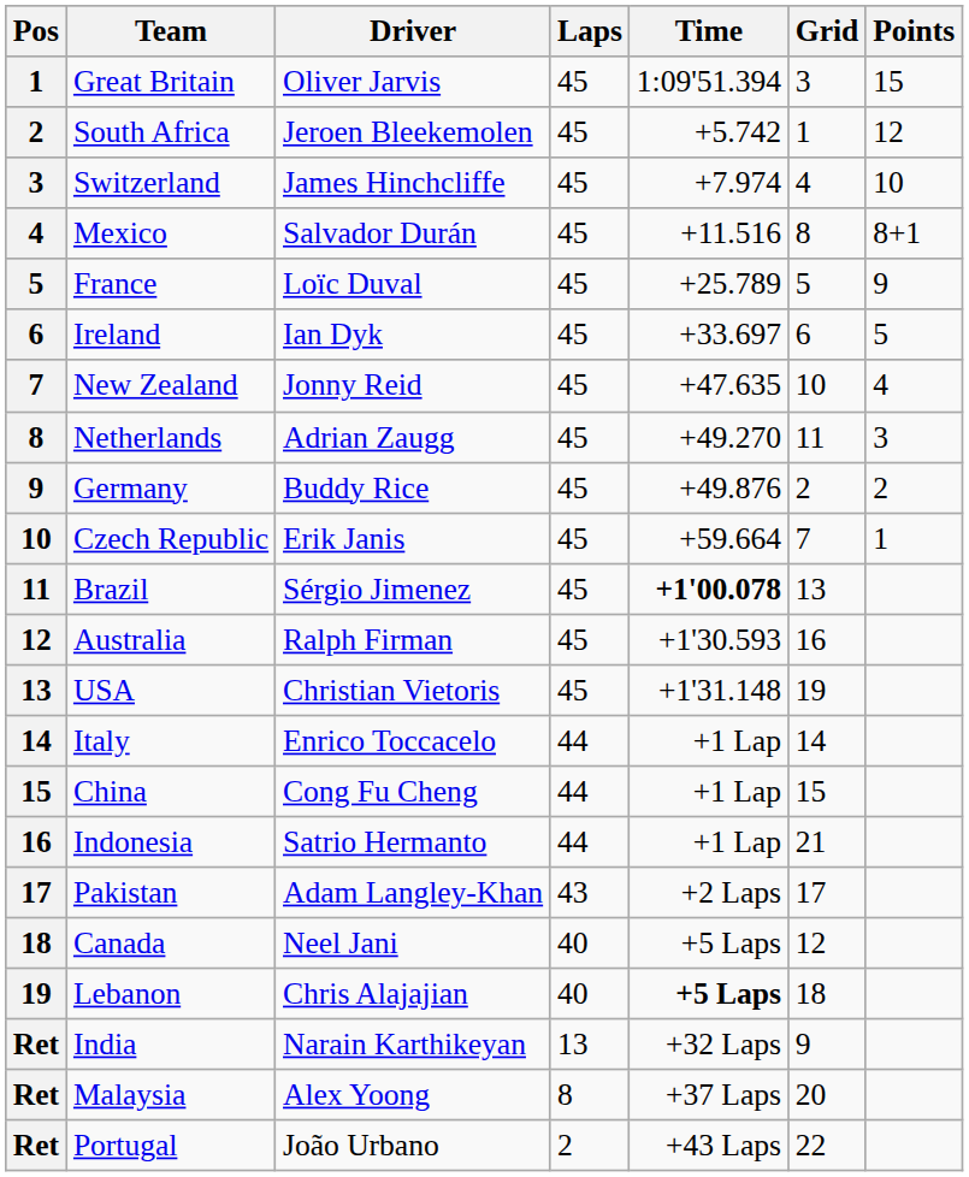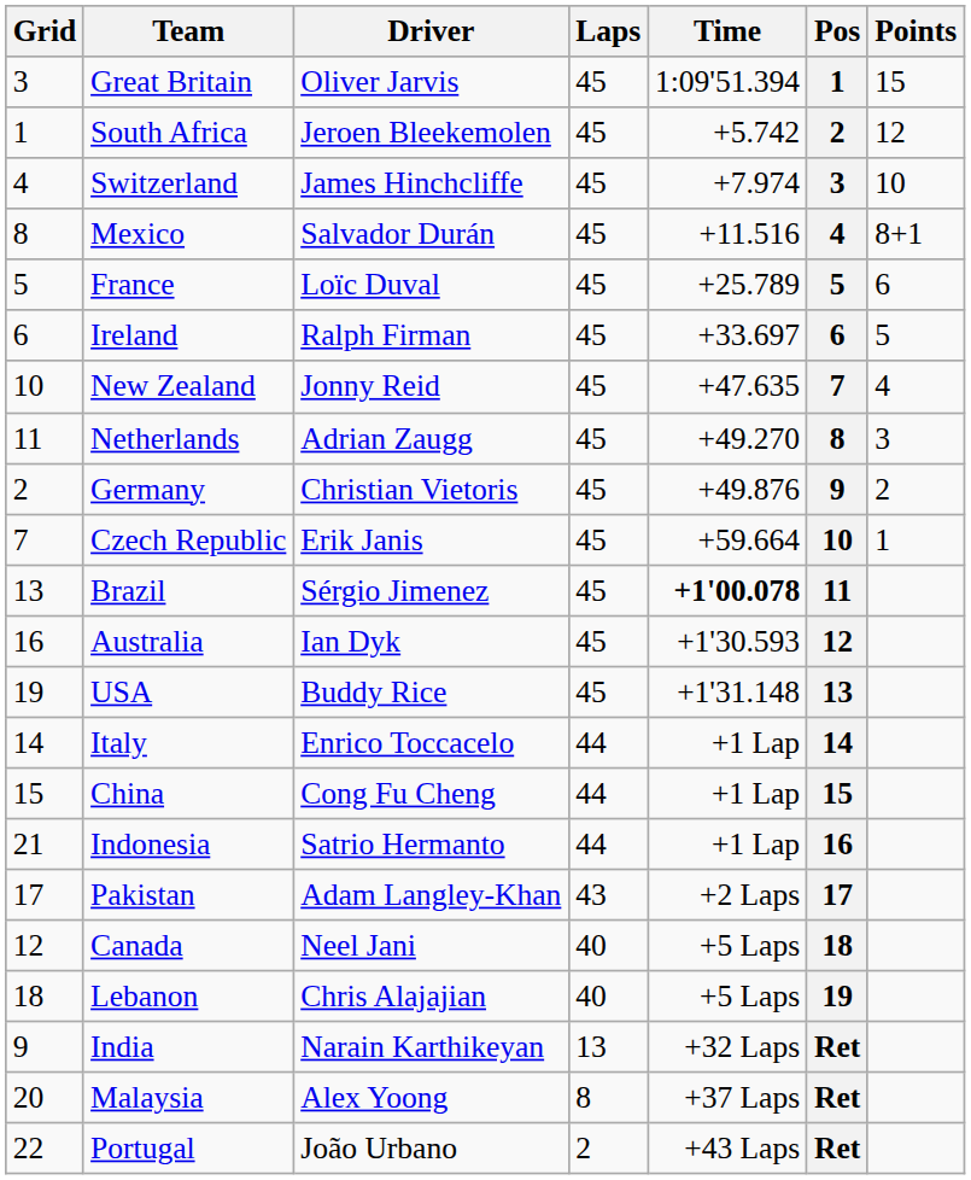columns swapped: Pos <-> Grid
France | Points: 9 -> 6
Ireland | Driver: Ian Dyk -> Ralph Firman
Germany | Driver: Buddy Rice -> Christian Vietoris
Australia | Driver: Ralph Firman -> Ian Dyk
USA | Driver: Christian Vietoris -> Buddy Rice
Lebanon | Time: bold -> normal
